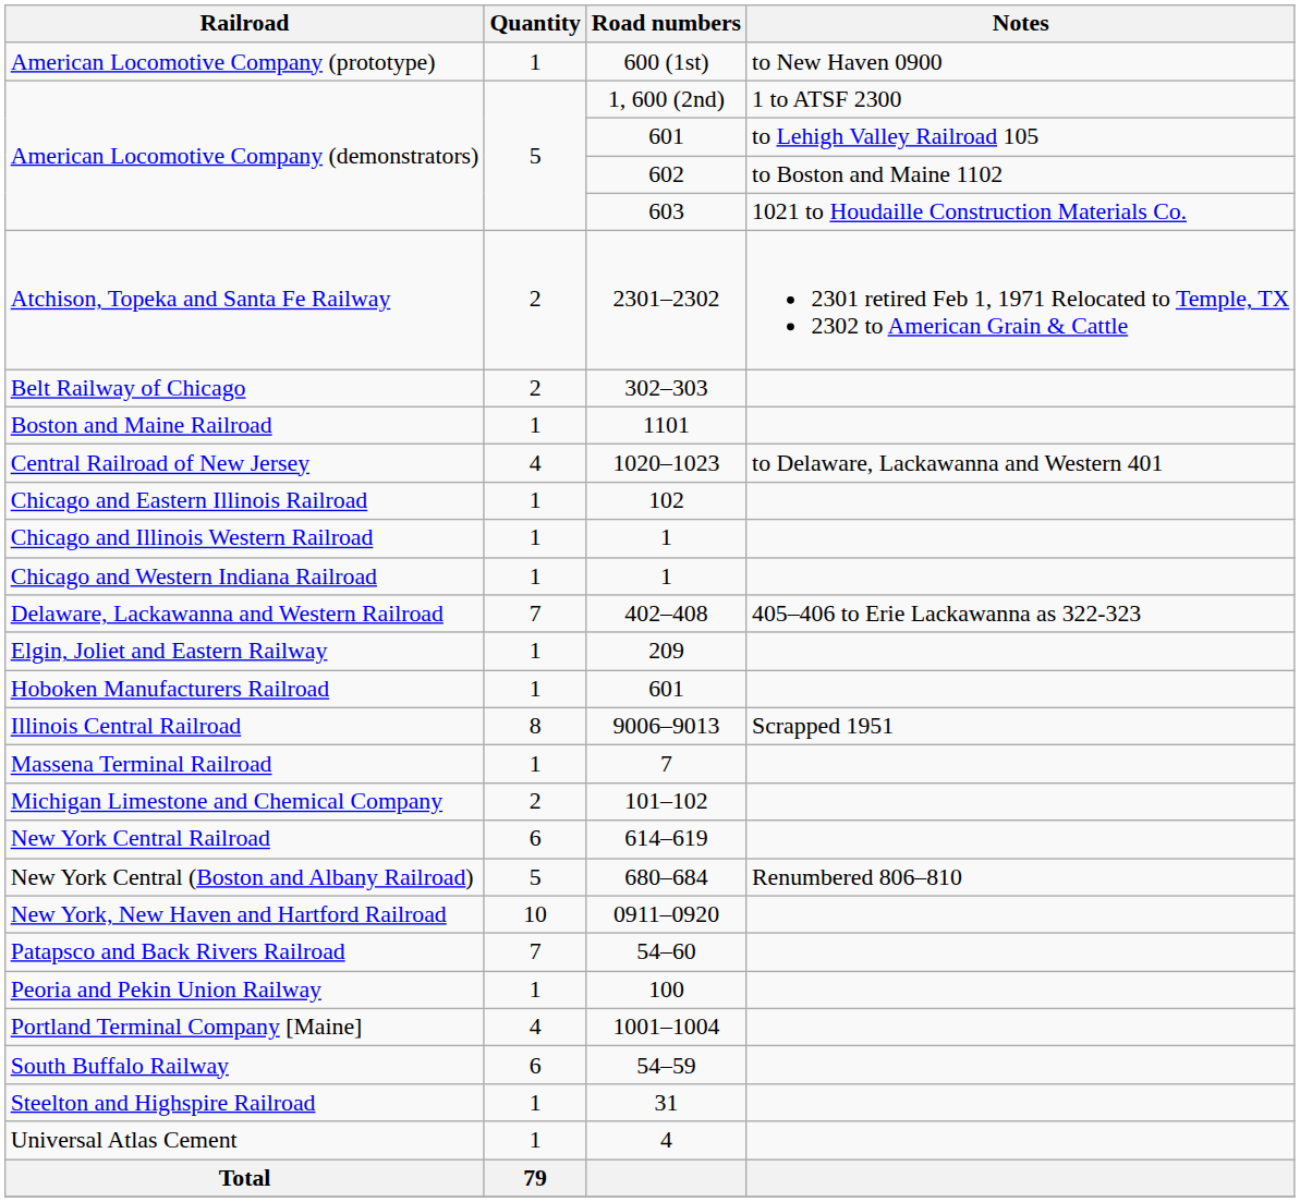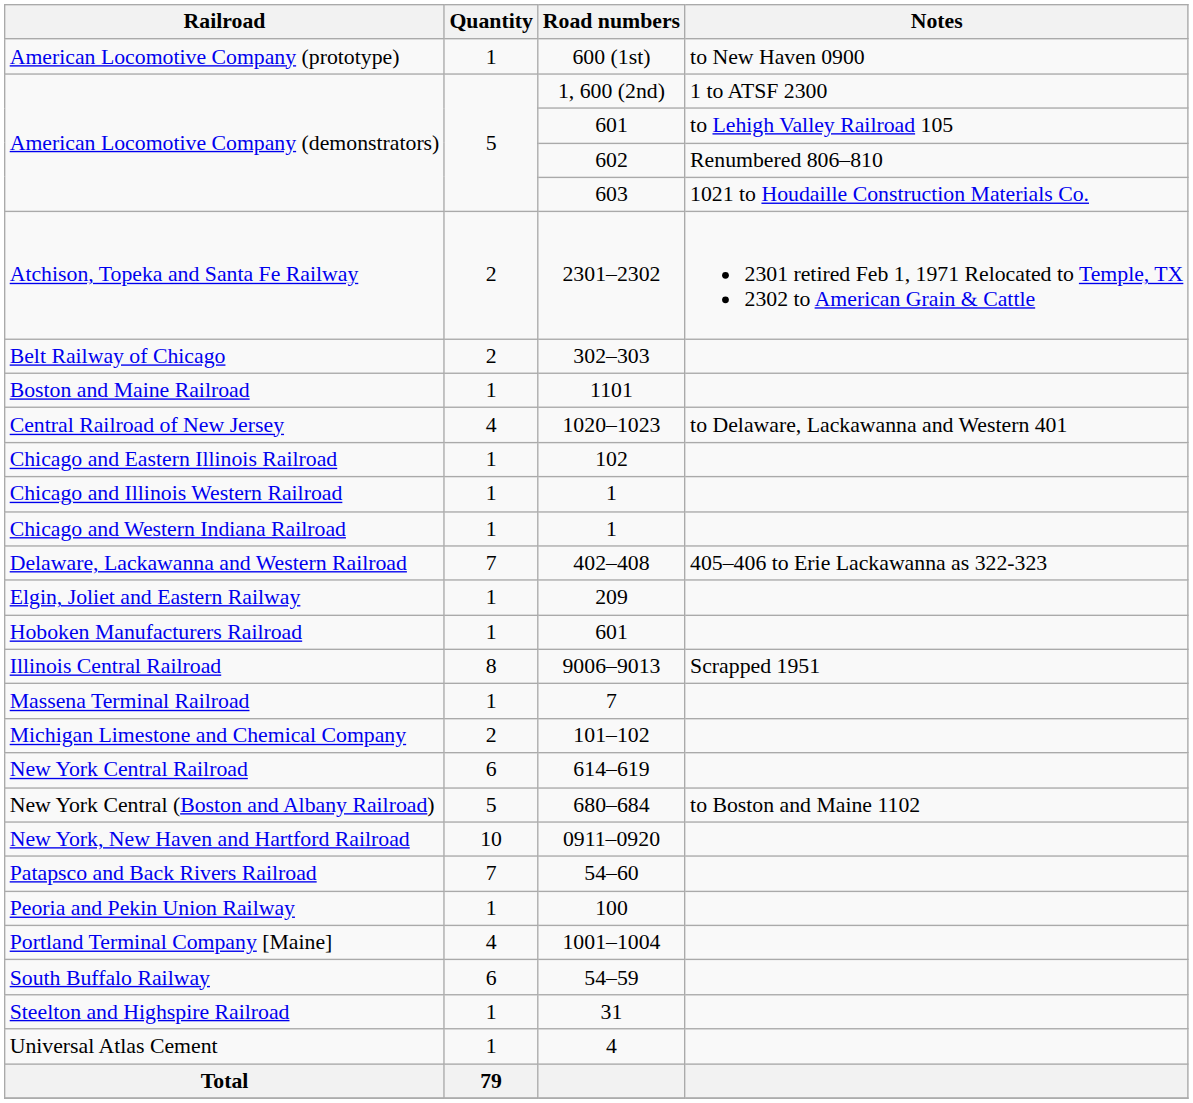602 | Notes: to Boston and Maine 1102 -> Renumbered 806–810
680–684 | Notes: Renumbered 806–810 -> to Boston and Maine 1102
